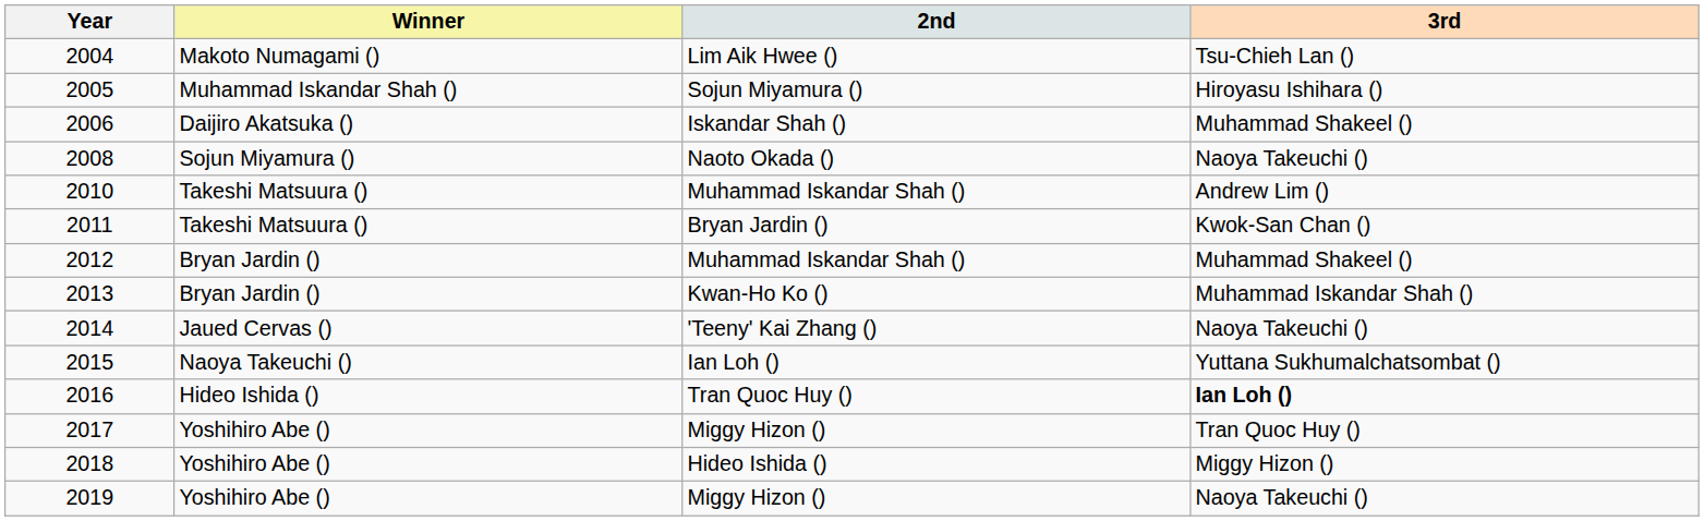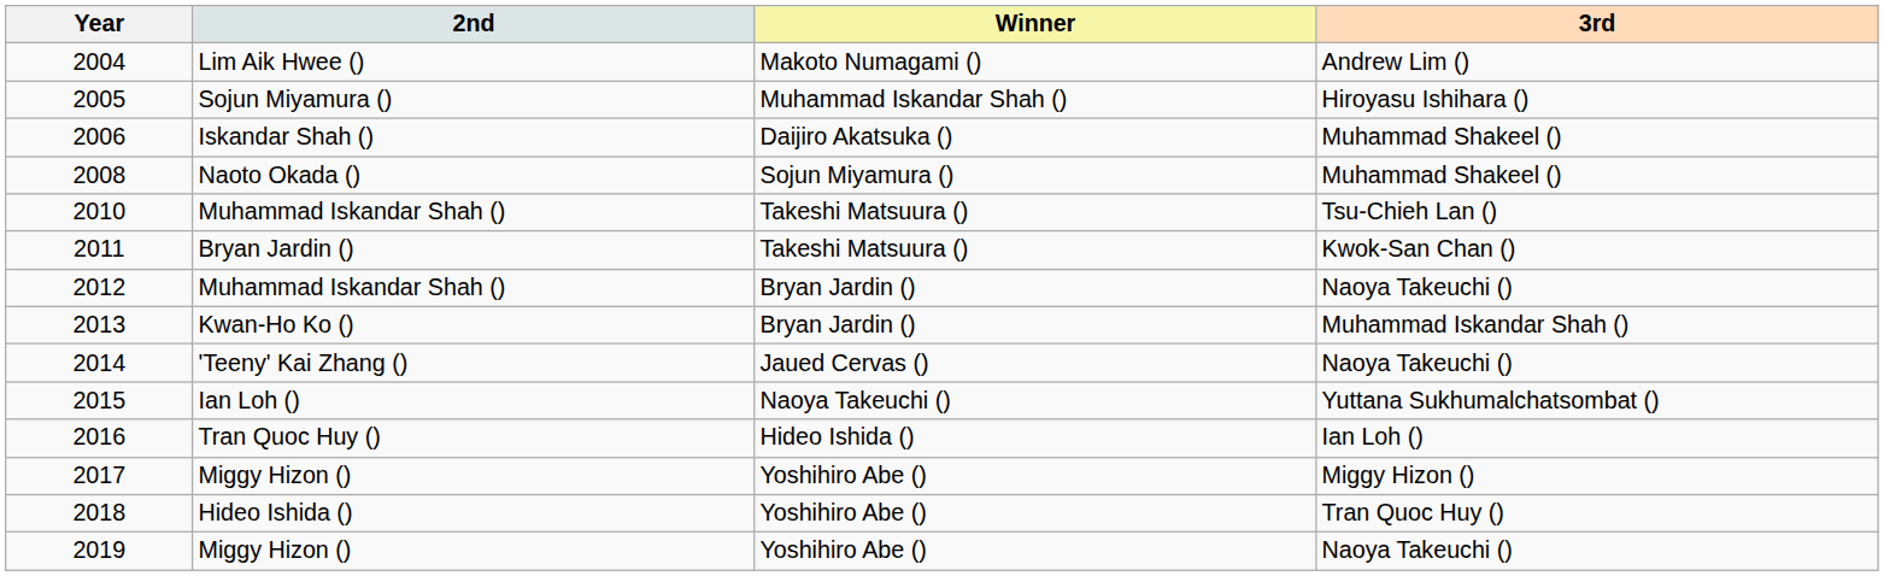columns swapped: Winner <-> 2nd
2004 | 3rd: Tsu-Chieh Lan () -> Andrew Lim ()
2008 | 3rd: Naoya Takeuchi () -> Muhammad Shakeel ()
2010 | 3rd: Andrew Lim () -> Tsu-Chieh Lan ()
2012 | 3rd: Muhammad Shakeel () -> Naoya Takeuchi ()
2016 | 3rd: bold -> normal
2017 | 3rd: Tran Quoc Huy () -> Miggy Hizon ()
2018 | 3rd: Miggy Hizon () -> Tran Quoc Huy ()
